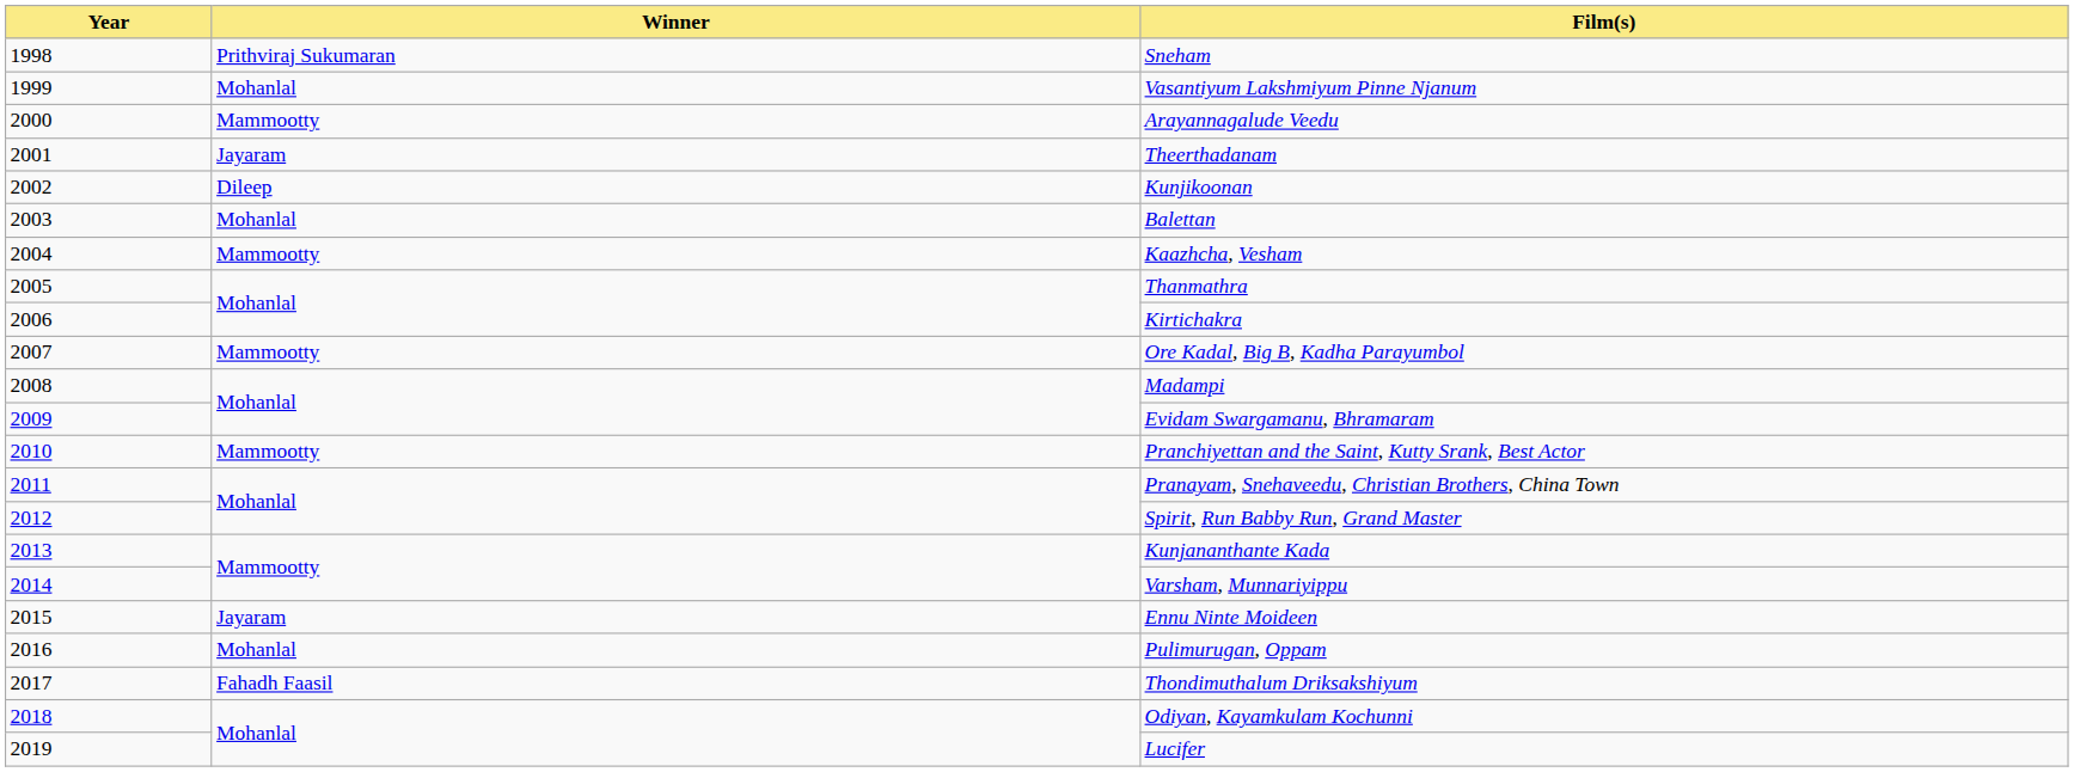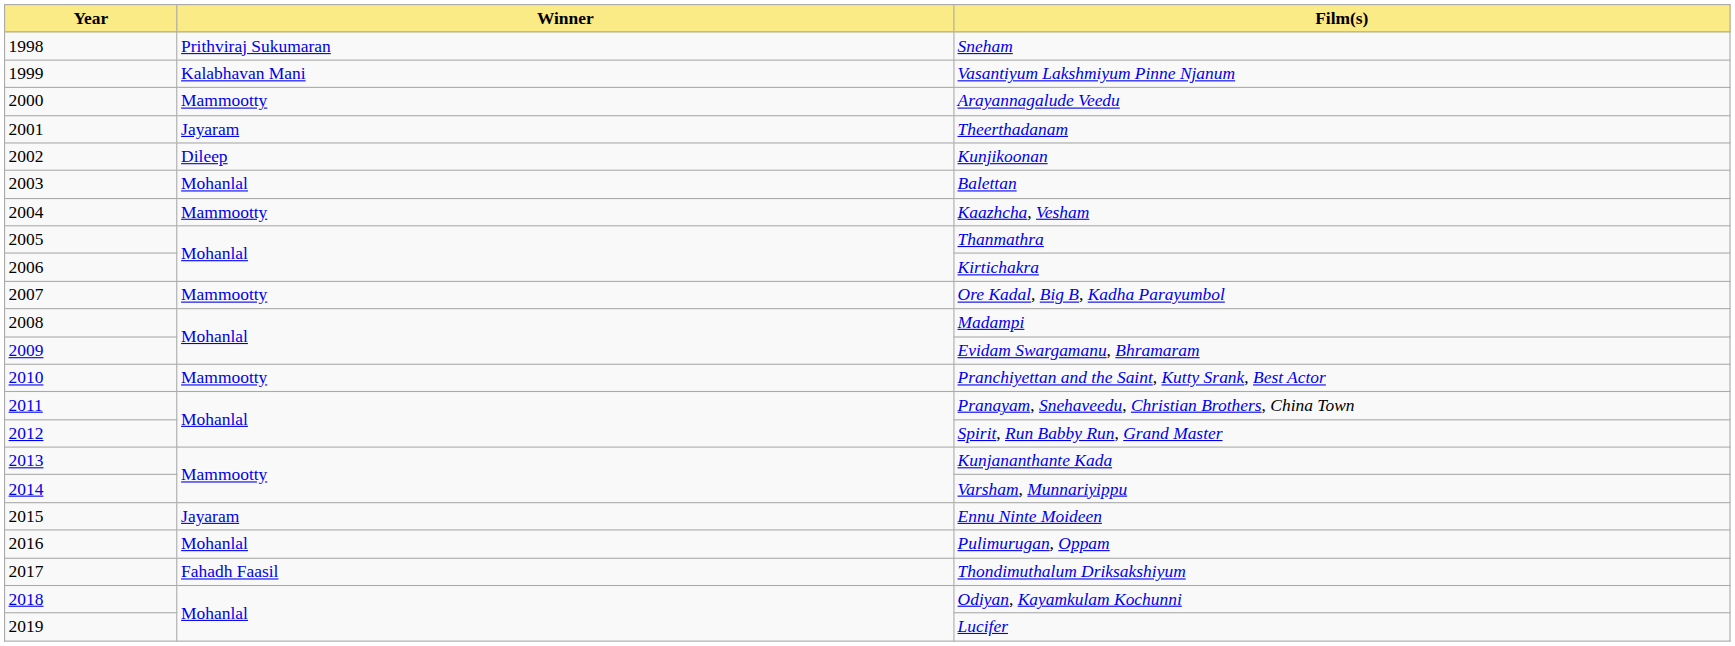Vasantiyum Lakshmiyum Pinne Njanum | Winner: Mohanlal -> Kalabhavan Mani
